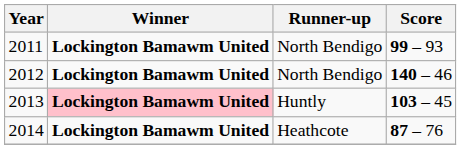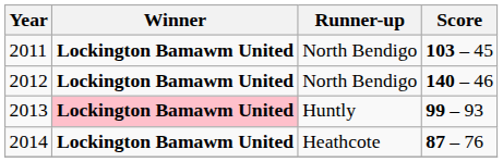2011 | Score: 99 – 93 -> 103 – 45
2013 | Score: 103 – 45 -> 99 – 93
